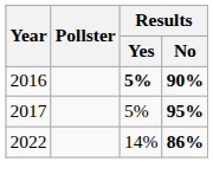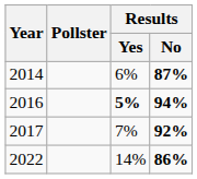+ row: 2014 | 6% | 87%
2016 | Results / No: 90% -> 94%
2017 | Results / Yes: 5% -> 7%
2017 | Results / No: 95% -> 92%
